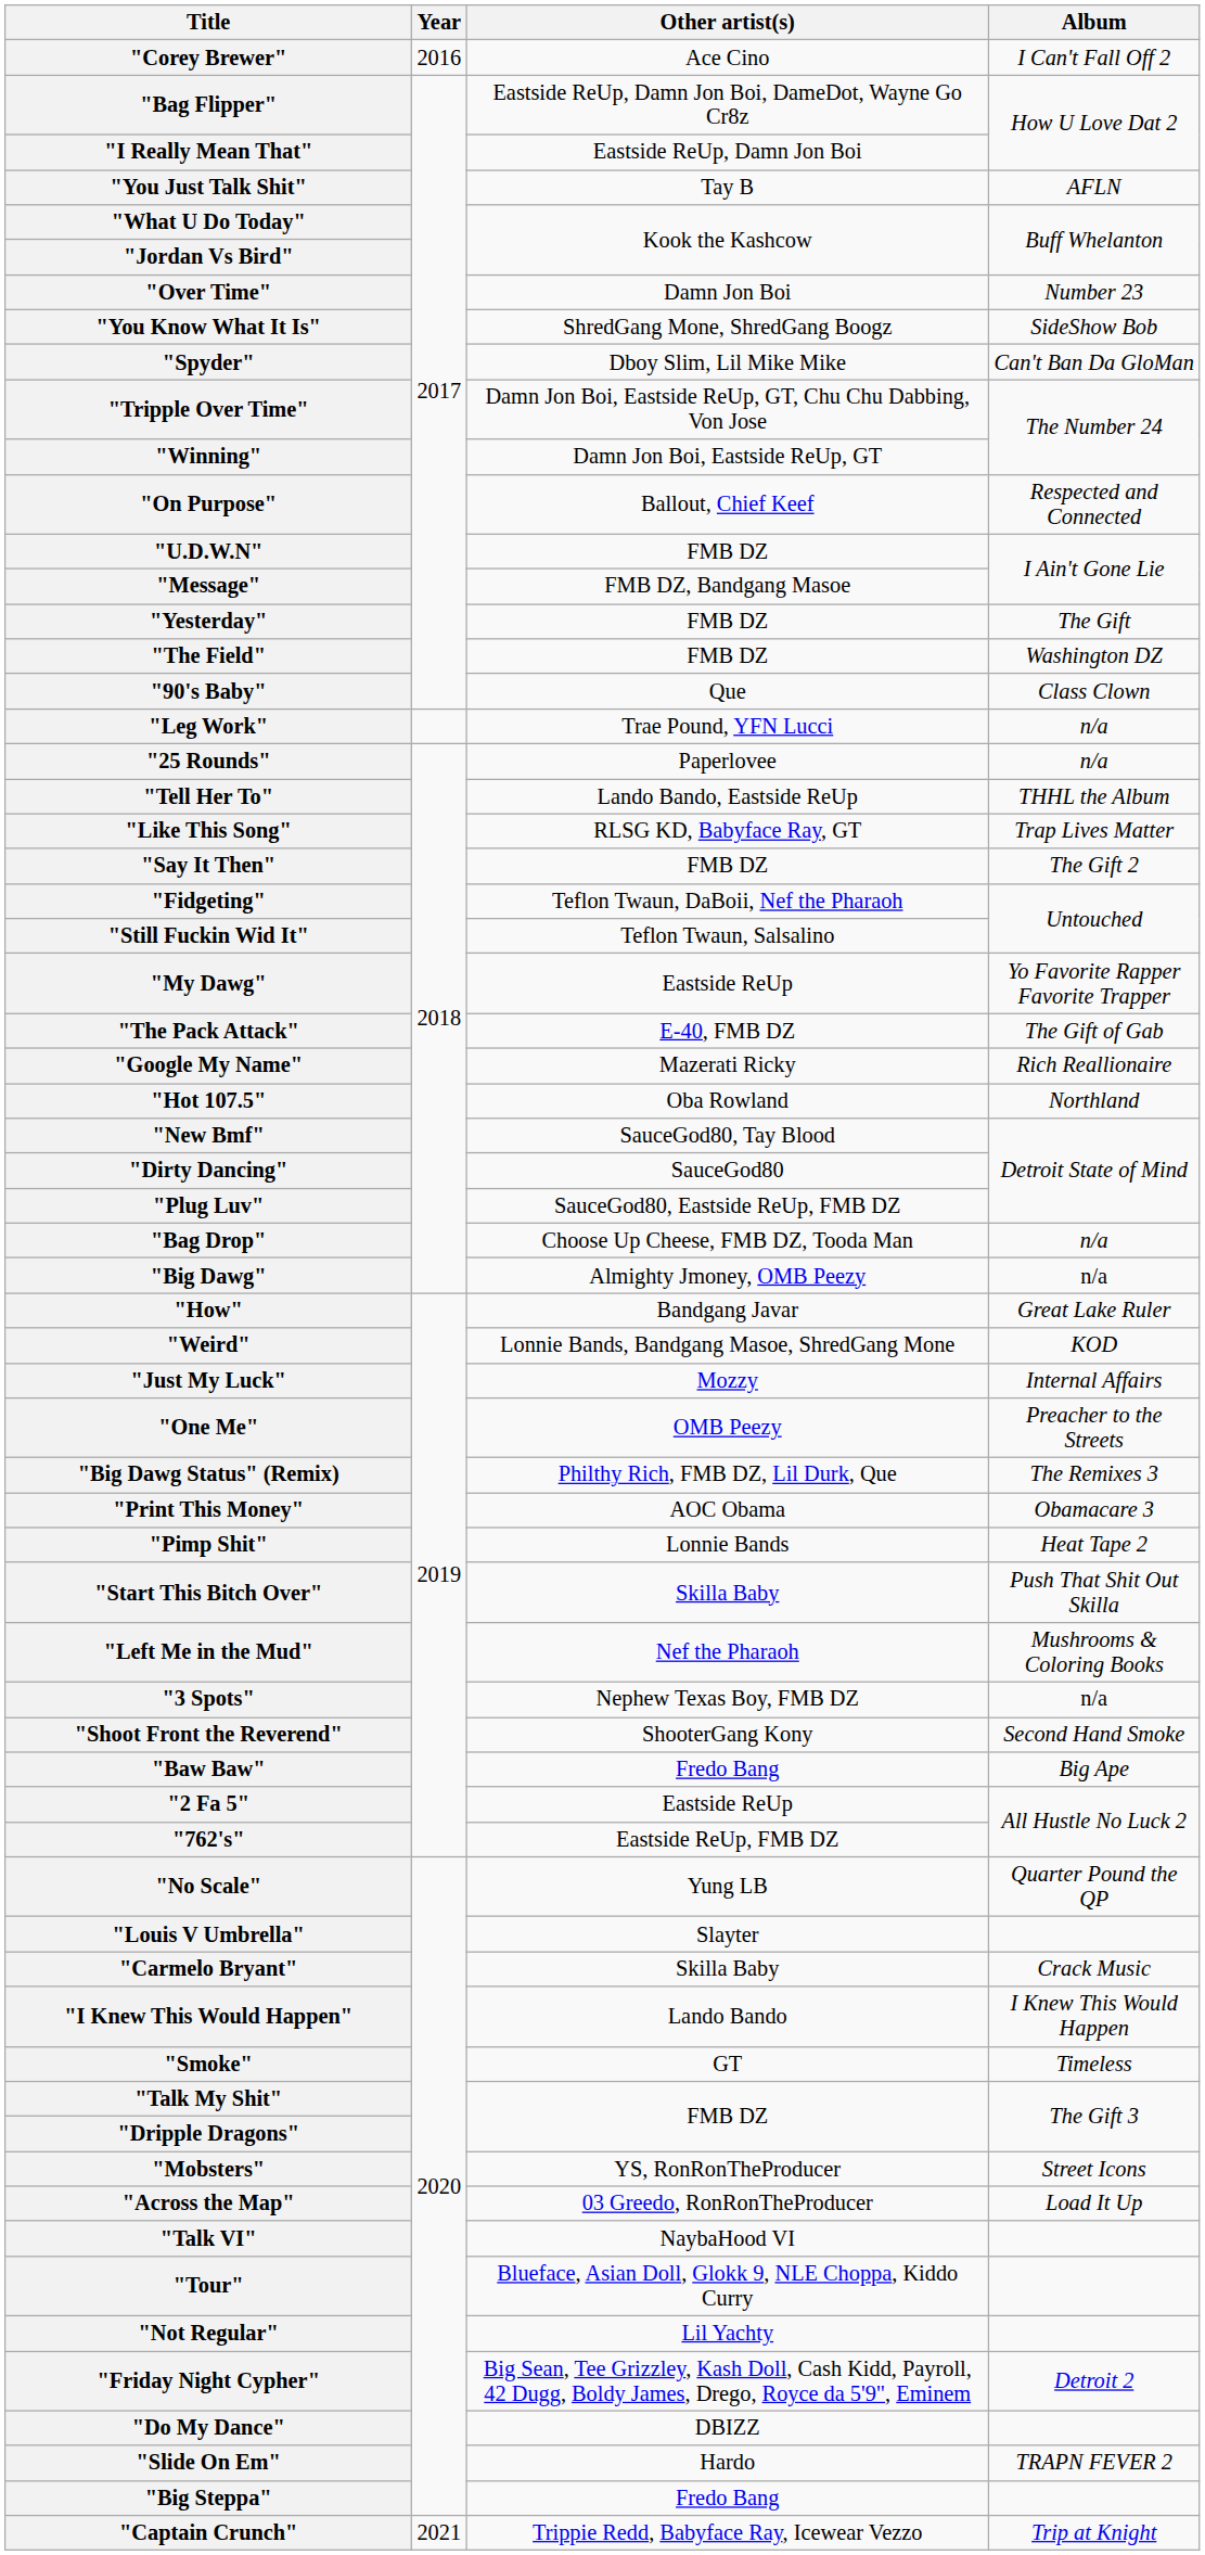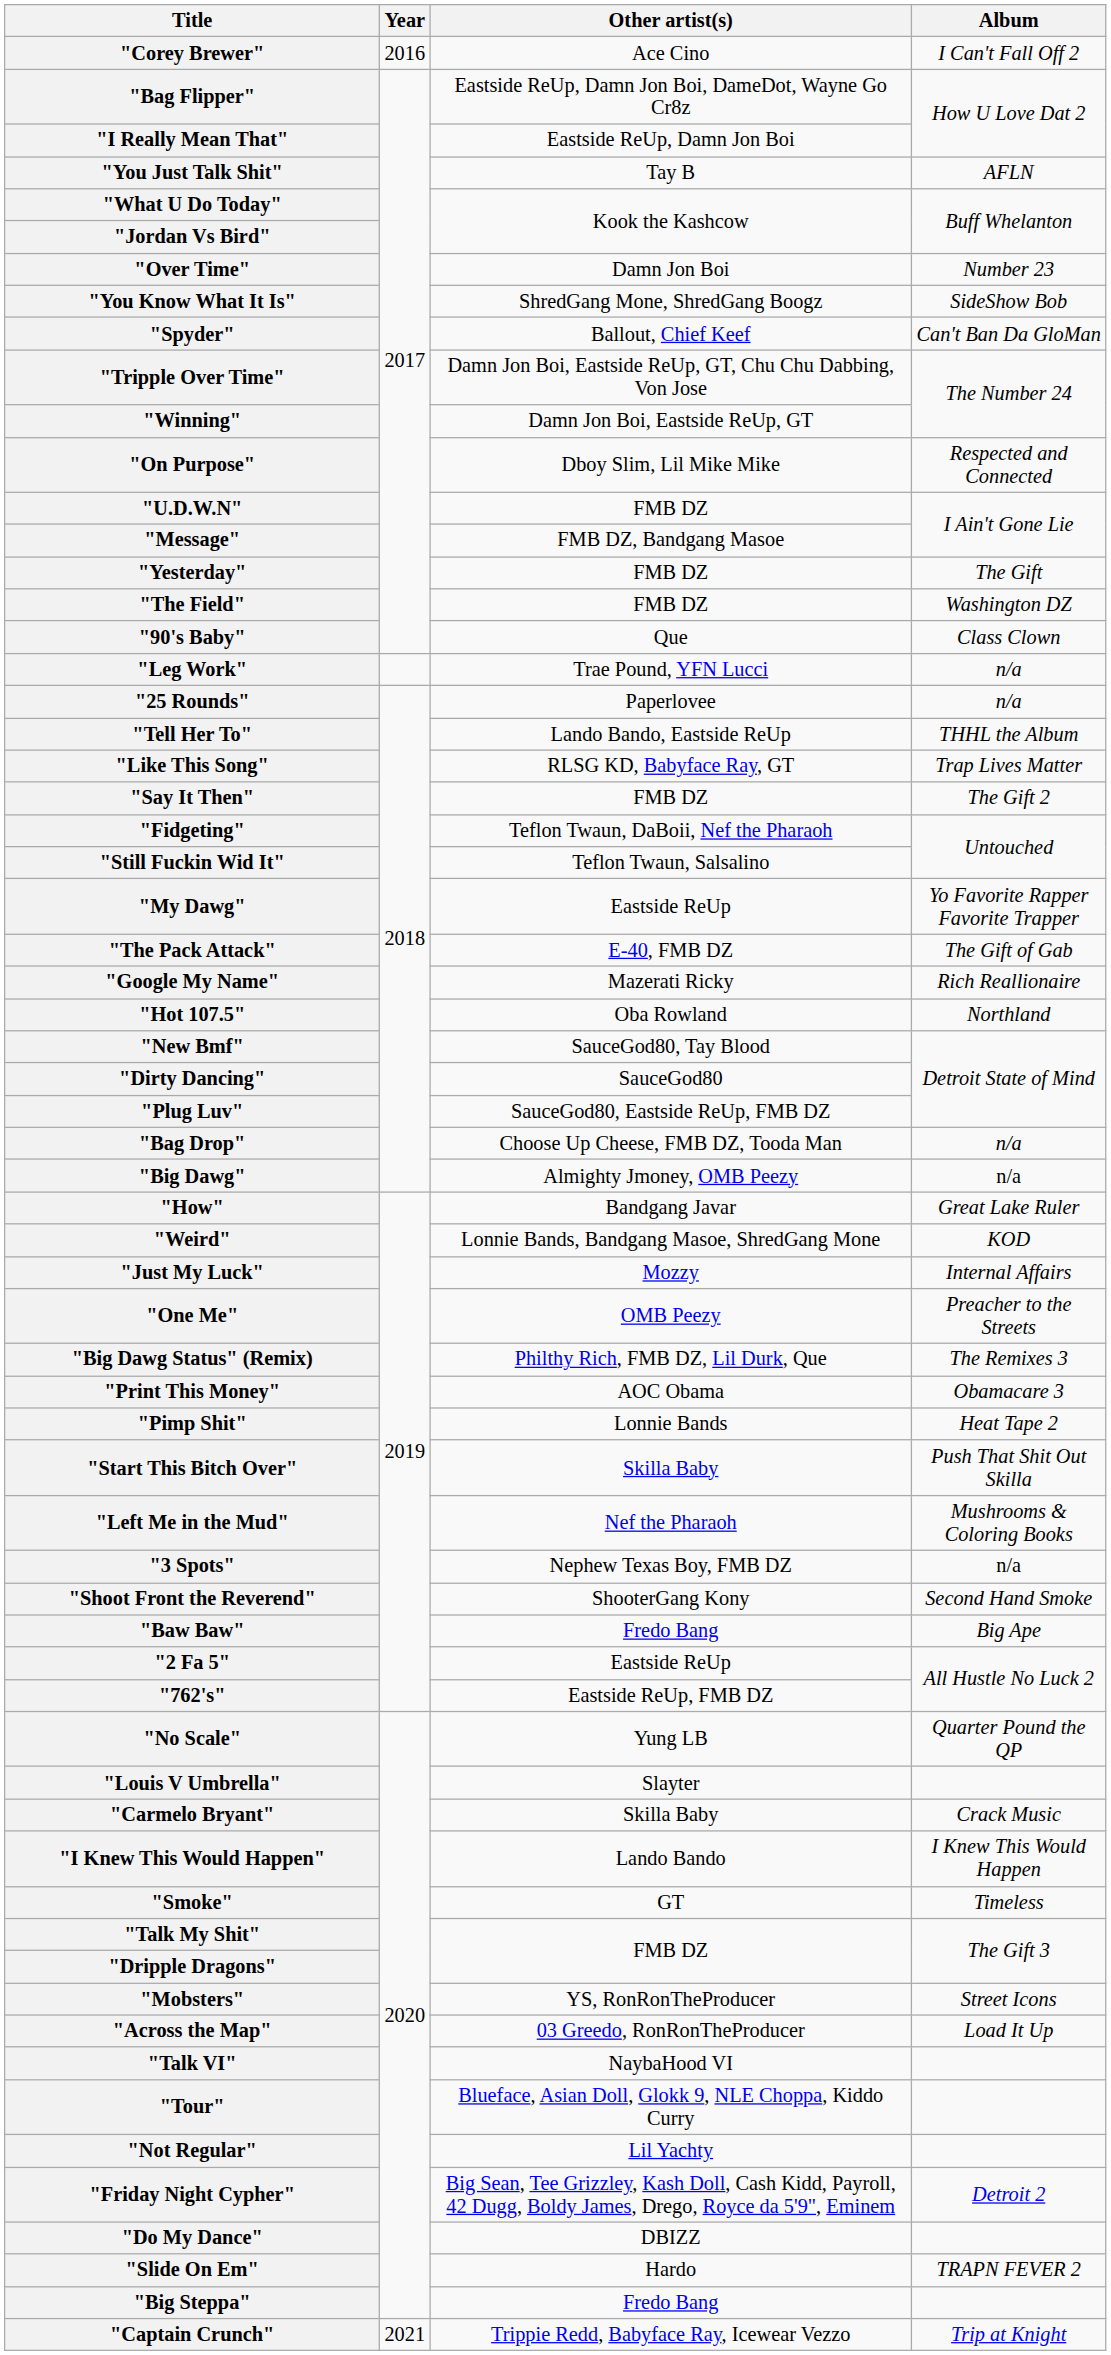"Spyder" | Other artist(s): Dboy Slim, Lil Mike Mike -> Ballout, Chief Keef
"On Purpose" | Other artist(s): Ballout, Chief Keef -> Dboy Slim, Lil Mike Mike
